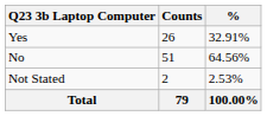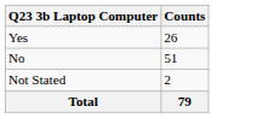- column: % | 32.91% | 64.56% | 2.53% | 100.00%
